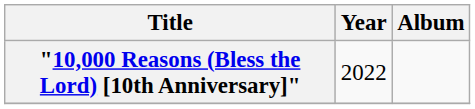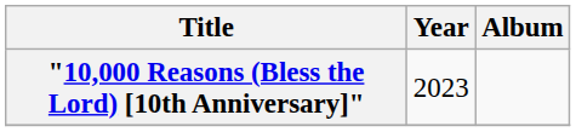"10,000 Reasons (Bless the Lord) [10th Anniversary]" | Year: 2022 -> 2023
